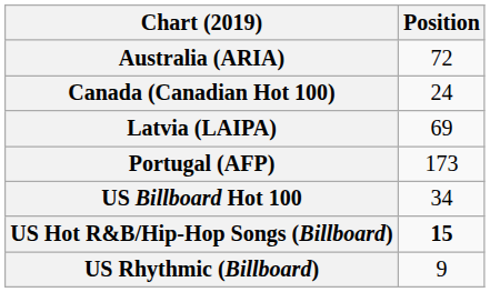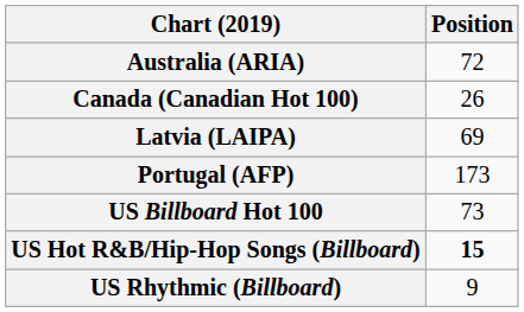Canada (Canadian Hot 100) | Position: 24 -> 26
US Billboard Hot 100 | Position: 34 -> 73
